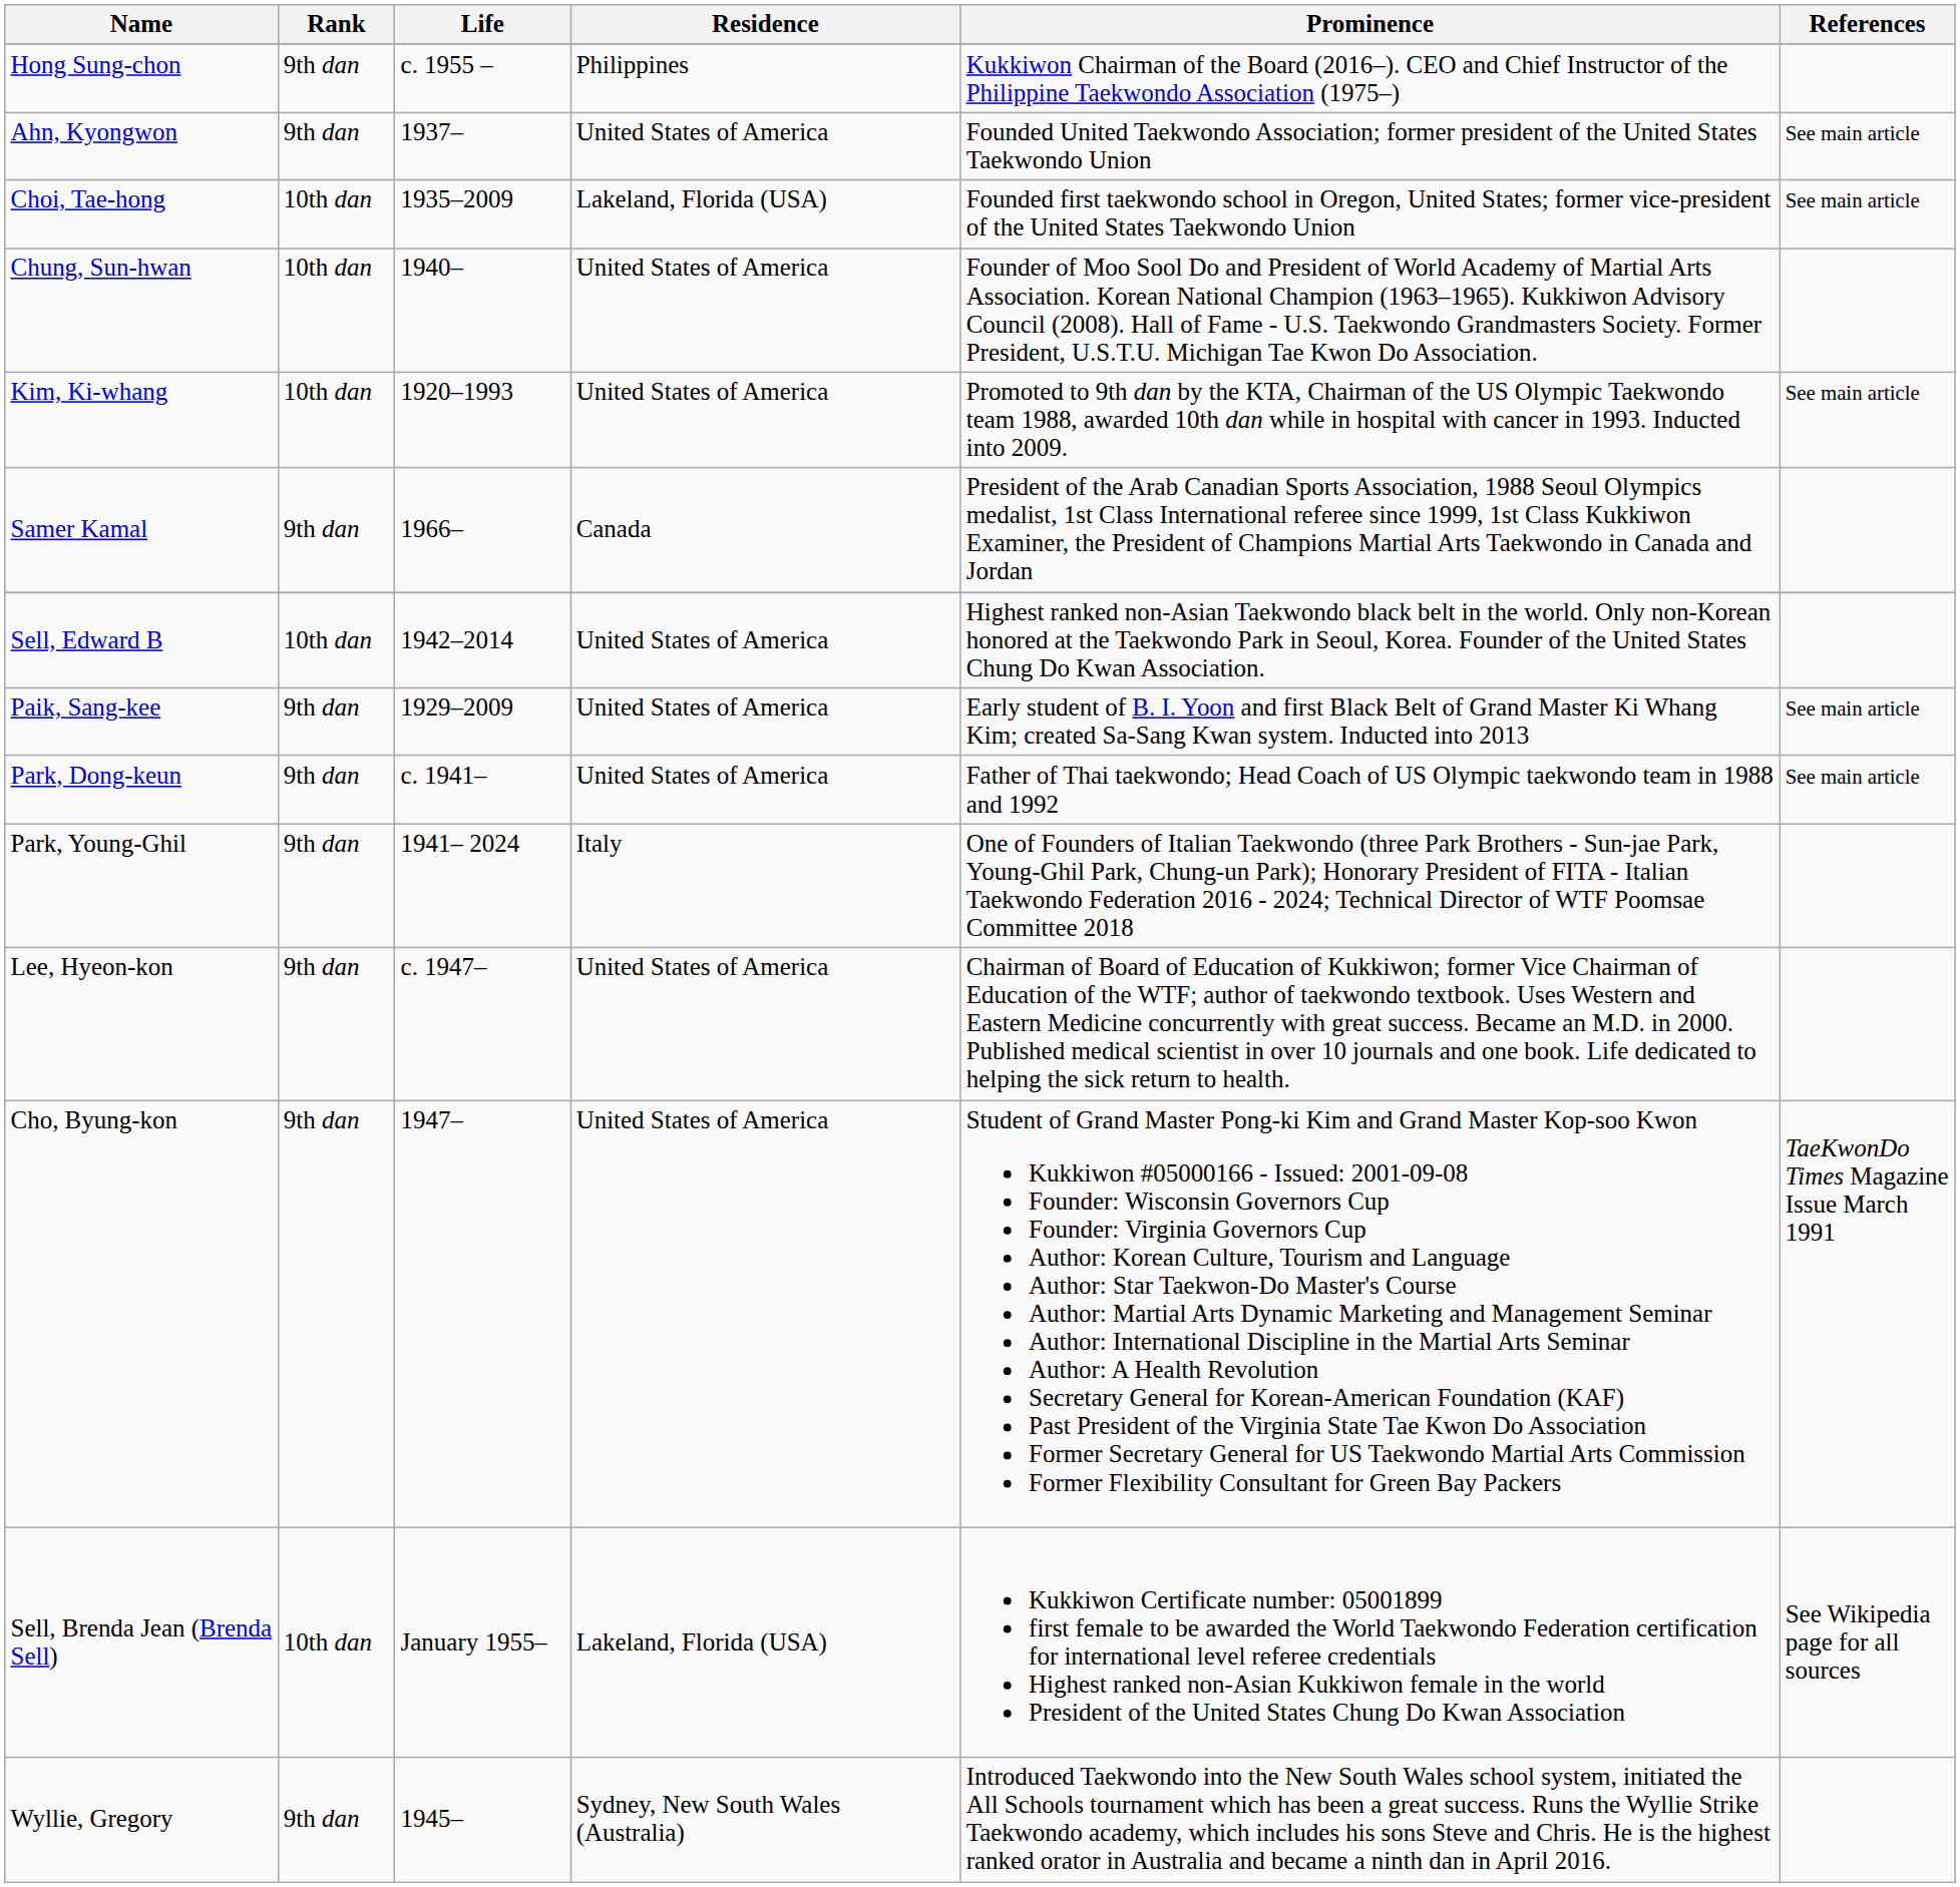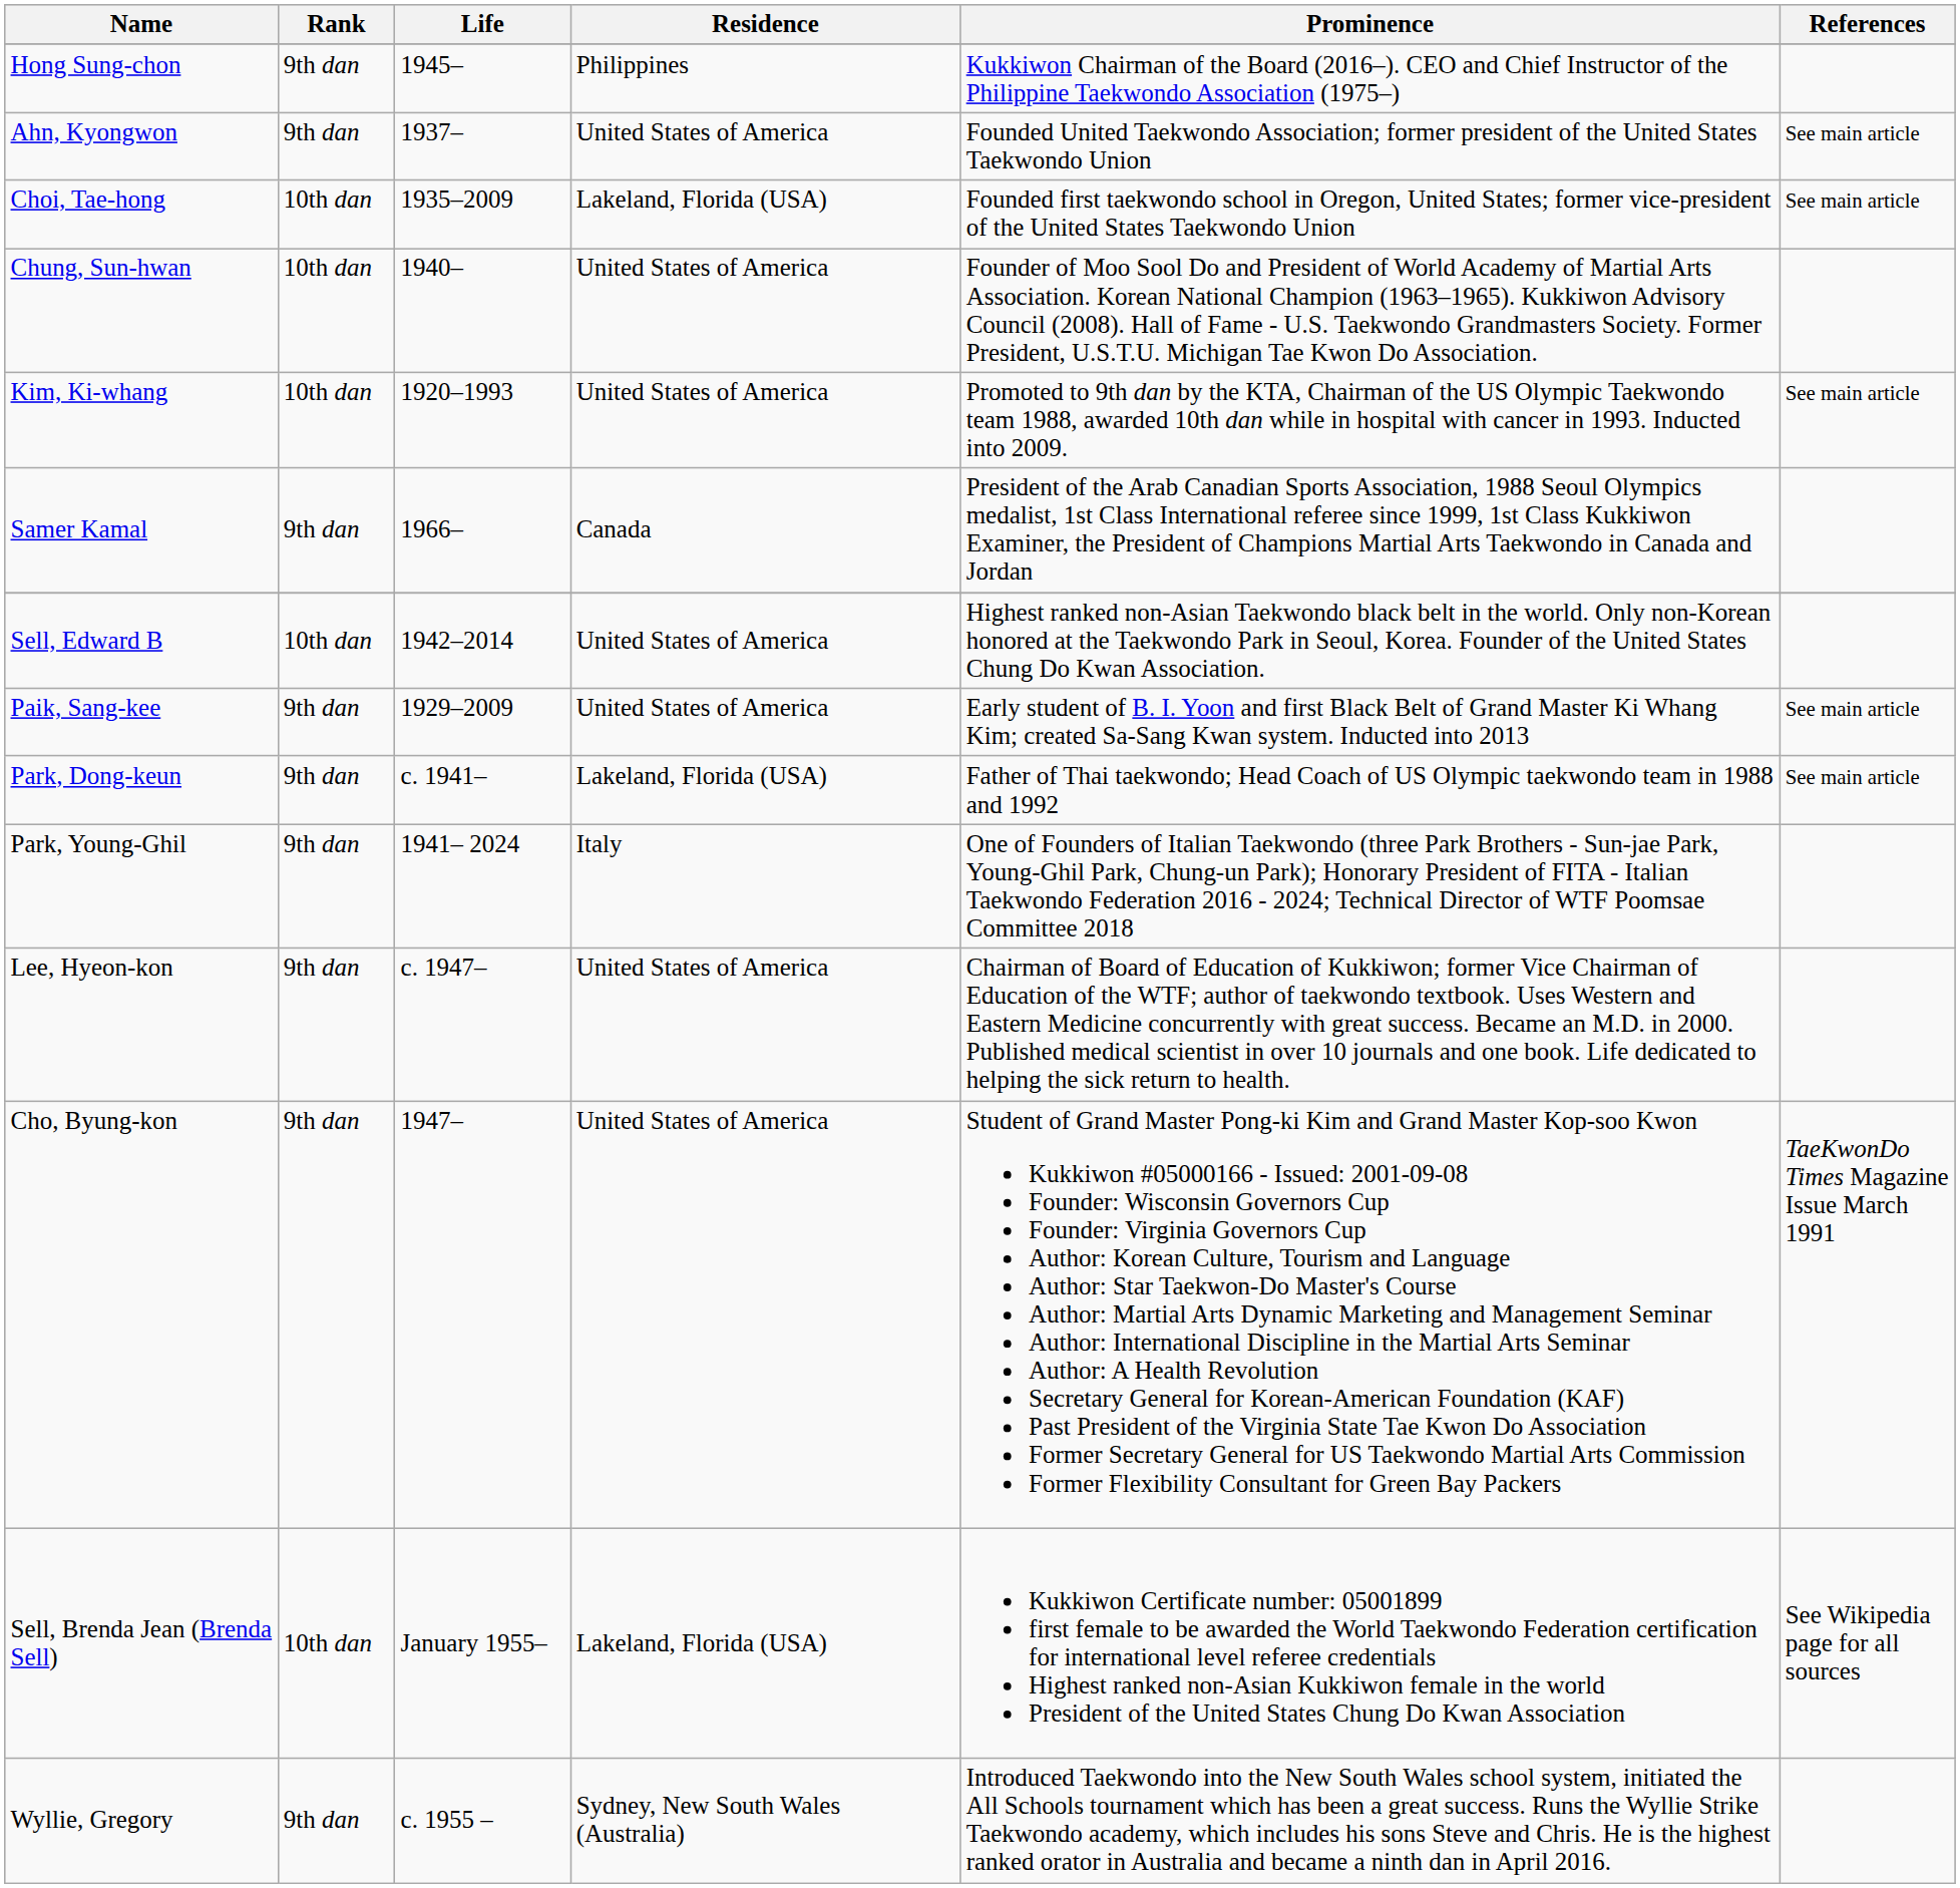Hong Sung-chon | Life: c. 1955 – -> 1945–
Park, Dong-keun | Residence: United States of America -> Lakeland, Florida (USA)
Wyllie, Gregory | Life: 1945– -> c. 1955 –
